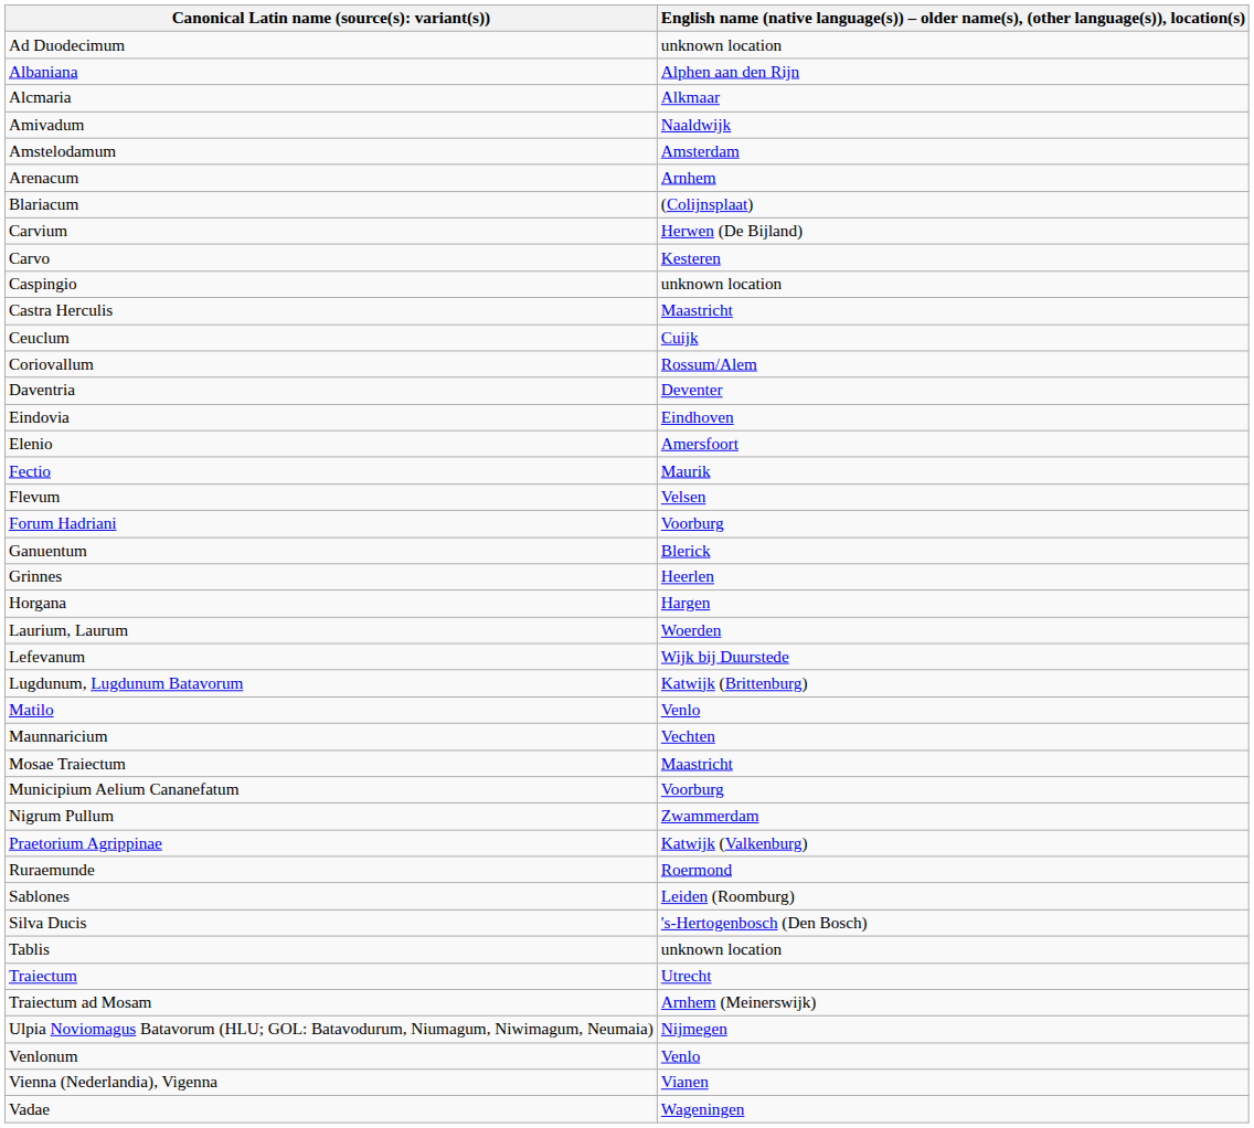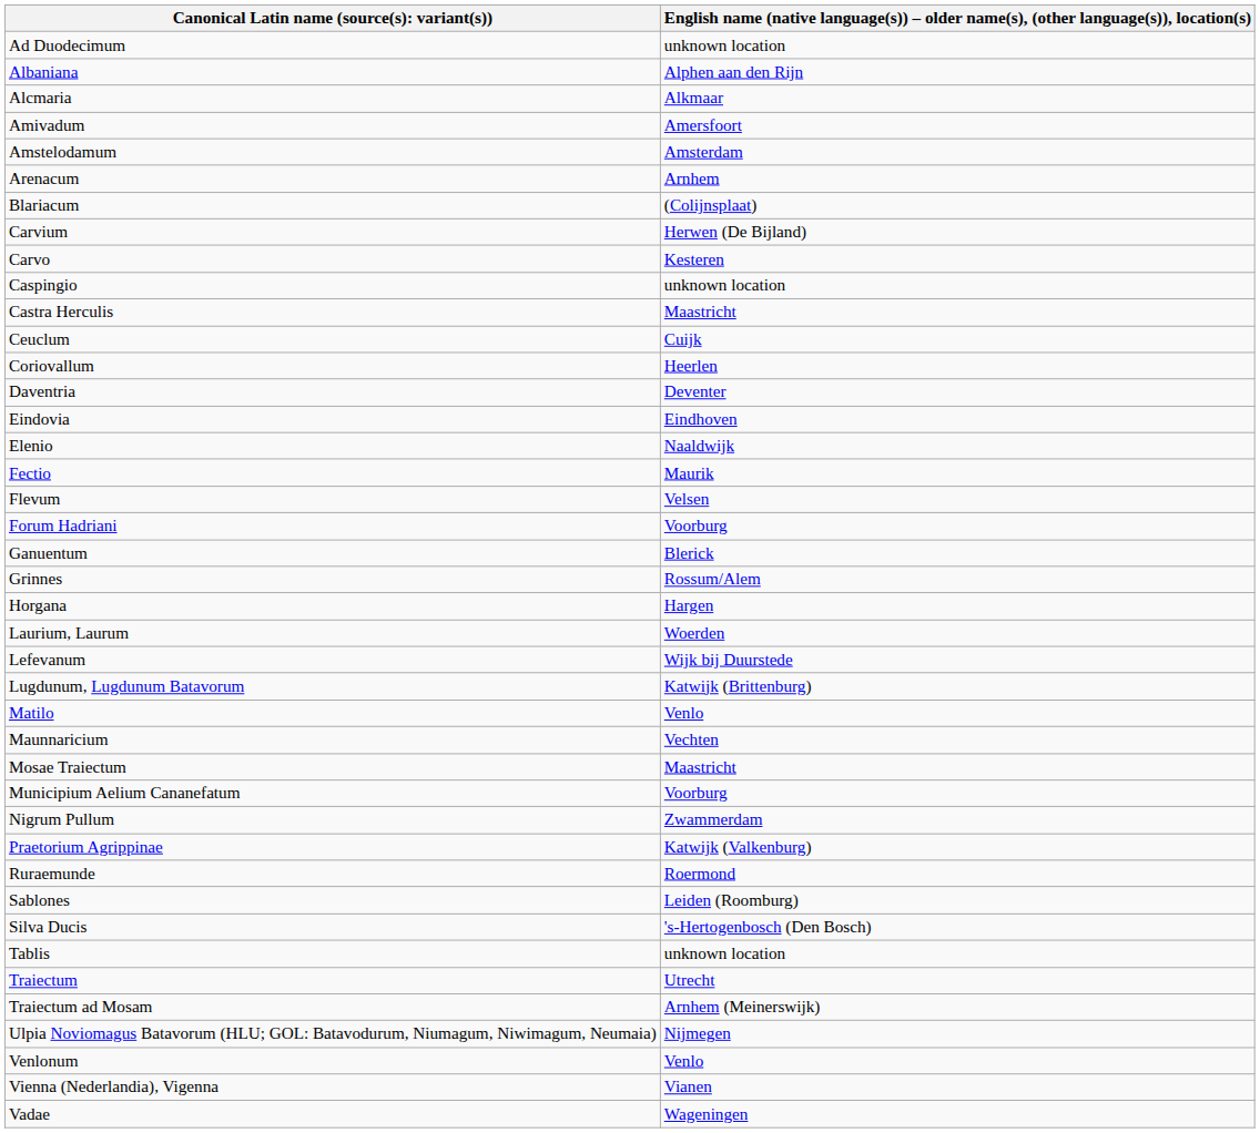Amivadum | column 2: Naaldwijk -> Amersfoort
Coriovallum | column 2: Rossum/Alem -> Heerlen
Elenio | column 2: Amersfoort -> Naaldwijk
Grinnes | column 2: Heerlen -> Rossum/Alem
